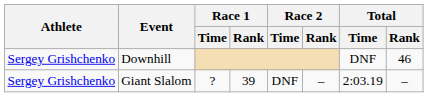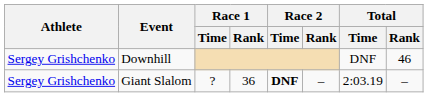Giant Slalom | Race 1 / Rank: 39 -> 36
Giant Slalom | Race 2 / Time: normal -> bold
